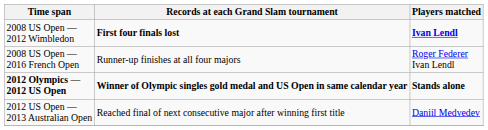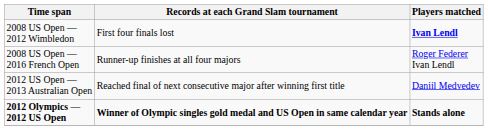2008 US Open — 2012 Wimbledon | Records at each Grand Slam tournament: bold -> normal
rows swapped: 2012 US Open — 2013 Australian Open <-> 2012 Olympics — 2012 US Open
